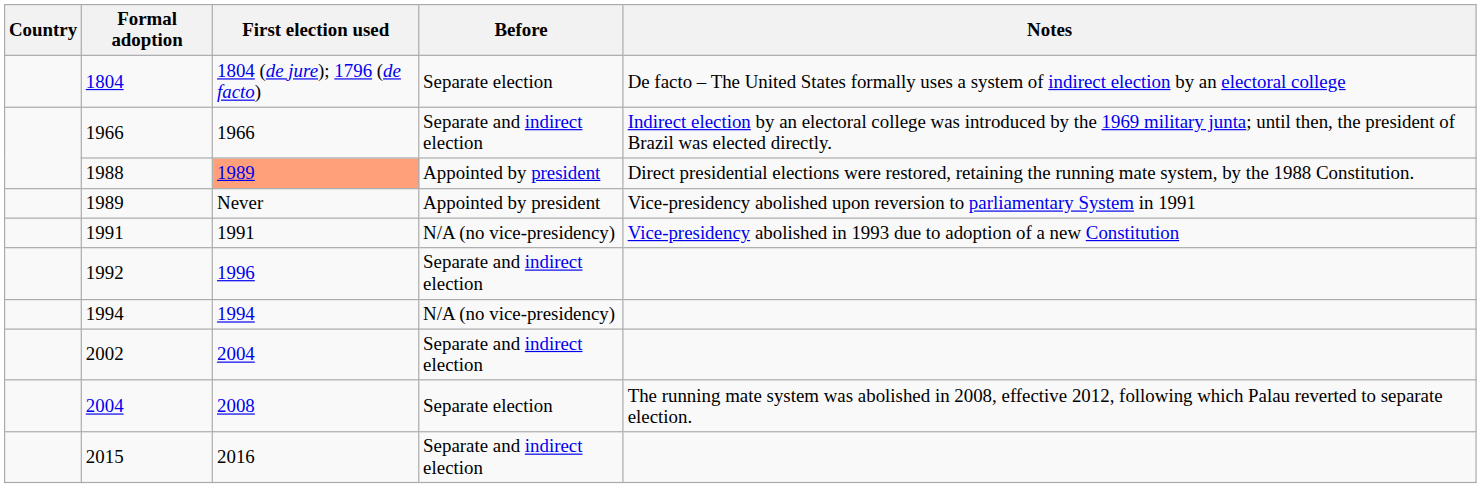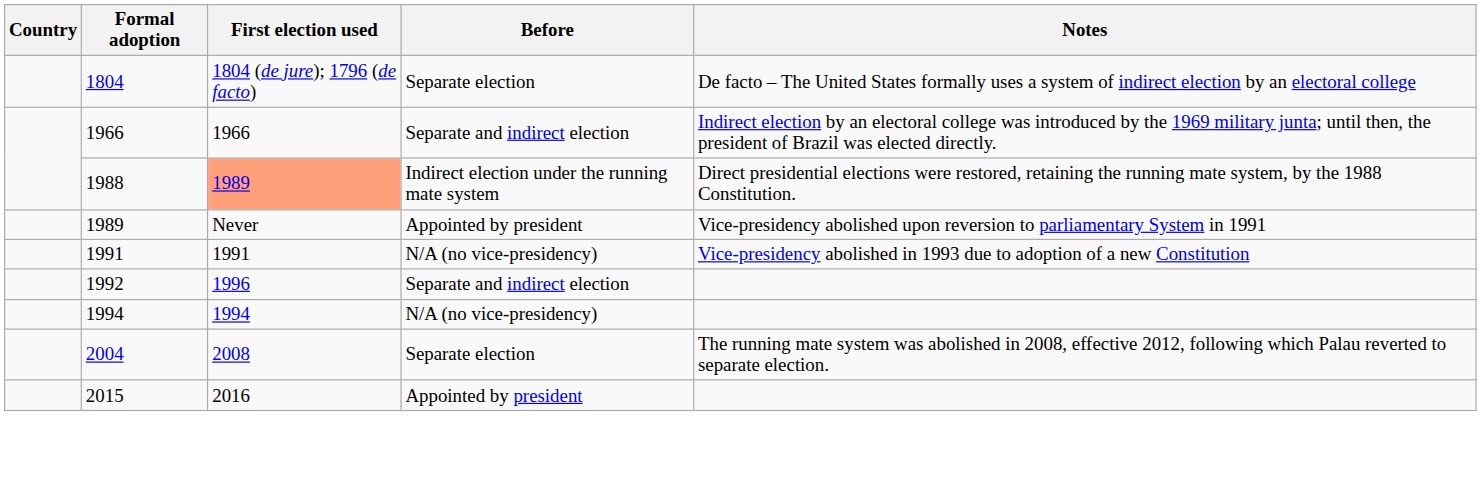1988 | Before: Appointed by president -> Indirect election under the running mate system
- row: 2002 | 2004 | Separate and indirect election
2015 | Before: Separate and indirect election -> Appointed by president
